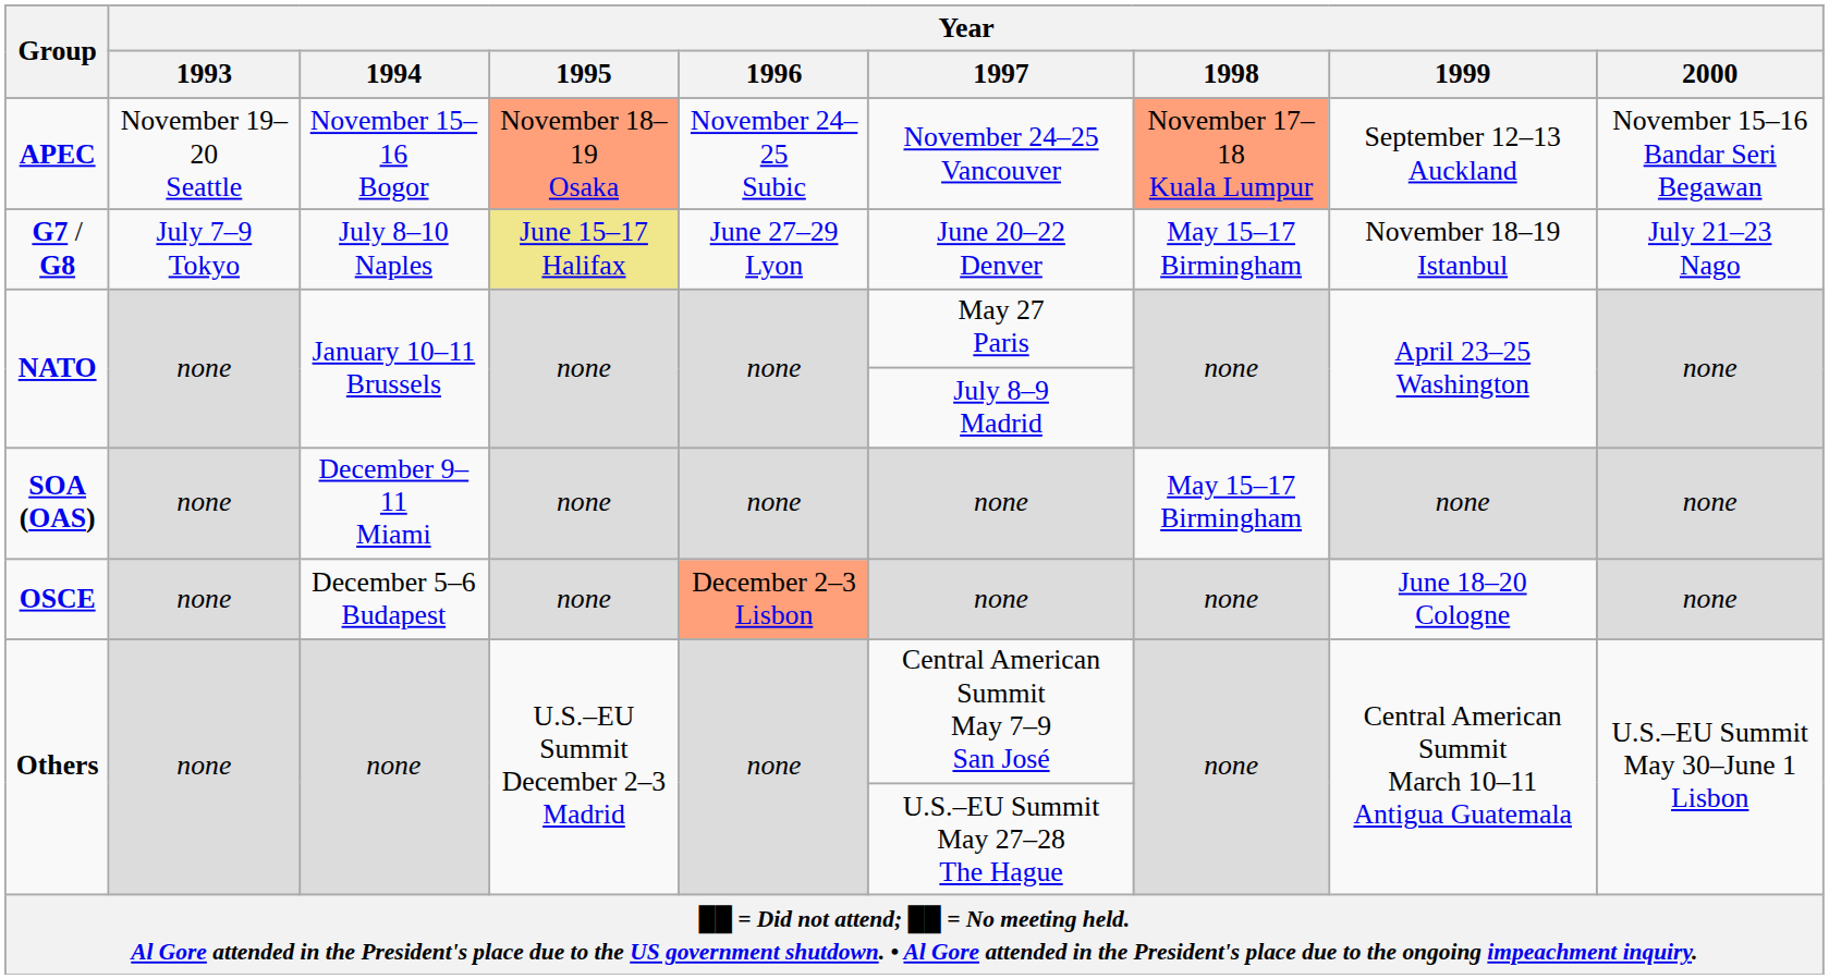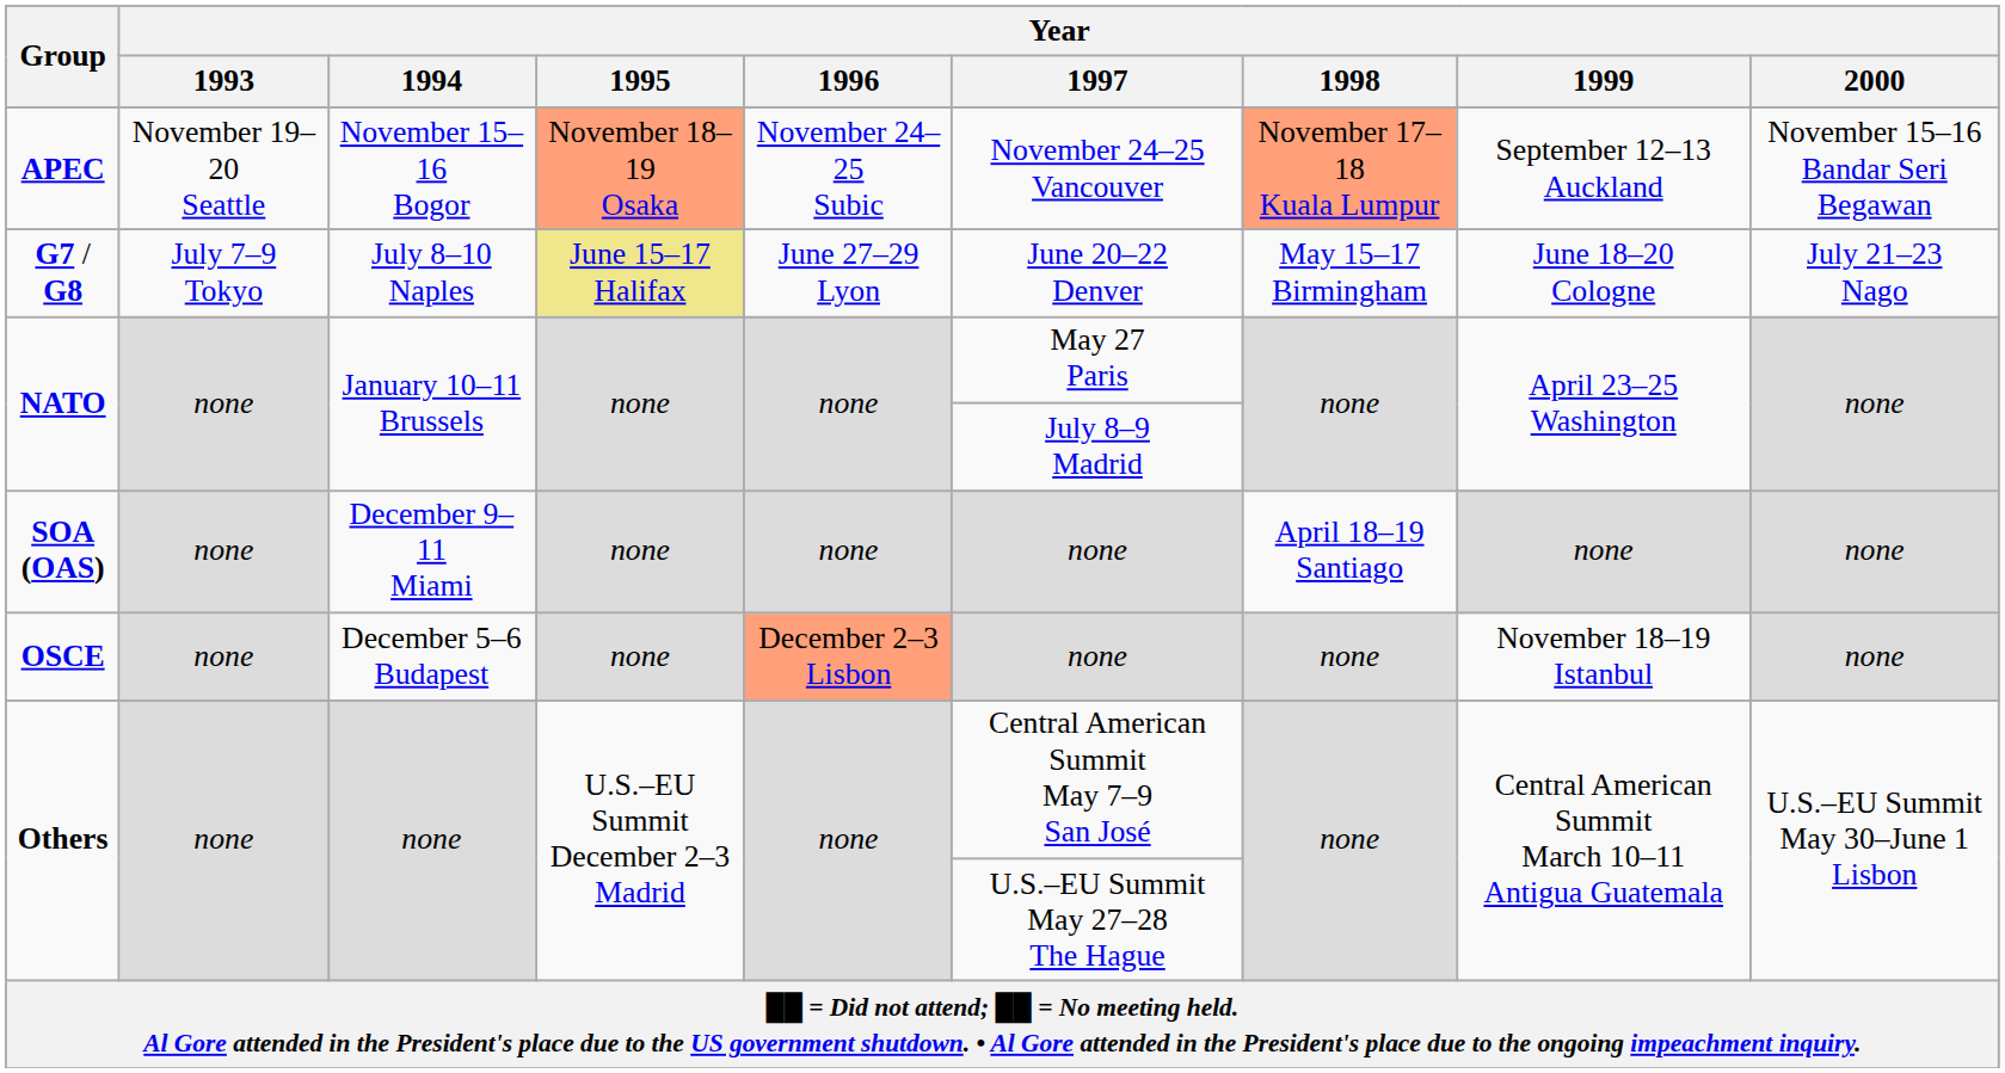G7 / G8 | Year / 1999: November 18–19 Istanbul -> June 18–20 Cologne
SOA (OAS) | Year / 1998: May 15–17 Birmingham -> April 18–19 Santiago
OSCE | Year / 1999: June 18–20 Cologne -> November 18–19 Istanbul
